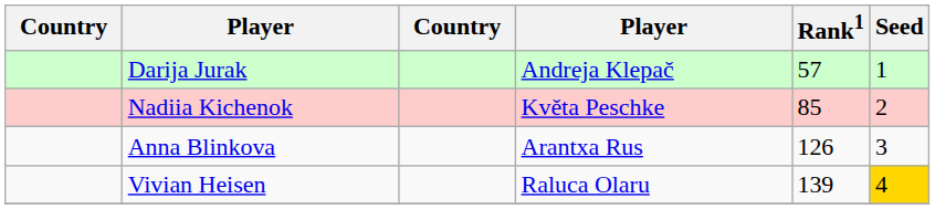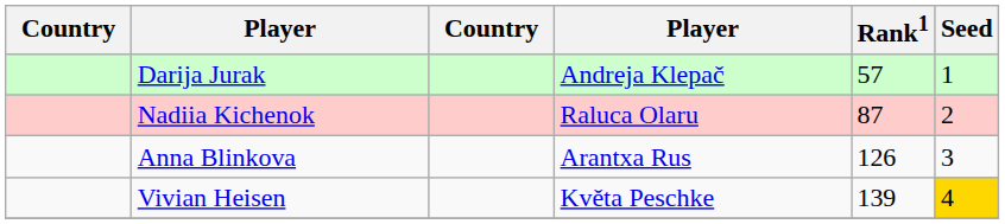Nadiia Kichenok | column 4: Květa Peschke -> Raluca Olaru
Nadiia Kichenok | Rank1: 85 -> 87
Vivian Heisen | column 4: Raluca Olaru -> Květa Peschke
